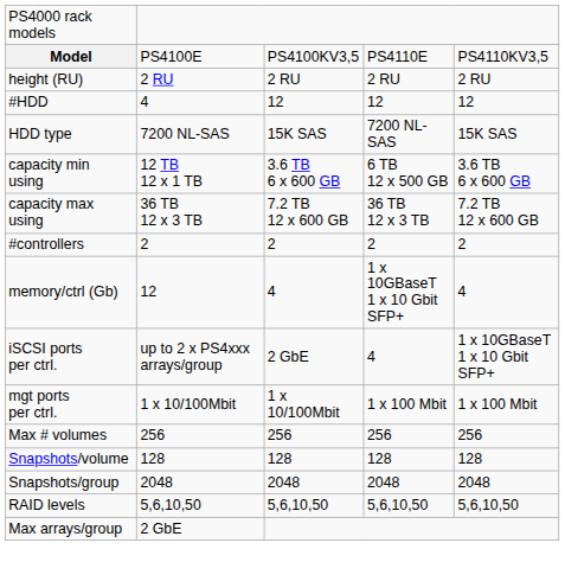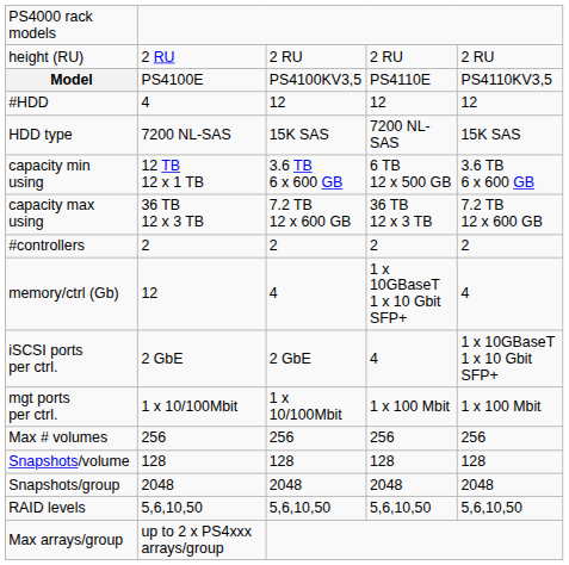rows swapped: Model <-> height (RU)
iSCSI ports per ctrl. | column 2: up to 2 x PS4xxx arrays/group -> 2 GbE
Max arrays/group | column 2: 2 GbE -> up to 2 x PS4xxx arrays/group
